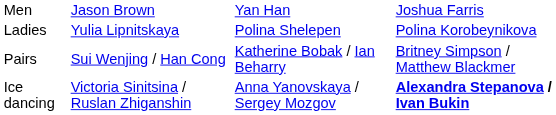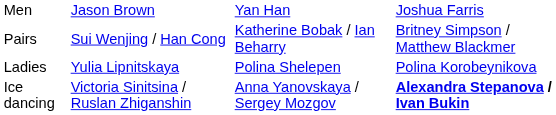rows swapped: Ladies <-> Pairs
